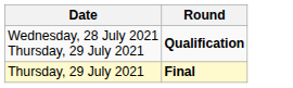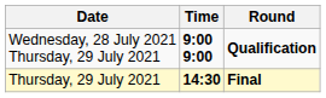+ column: Time | 9:00 9:00 | 14:30
